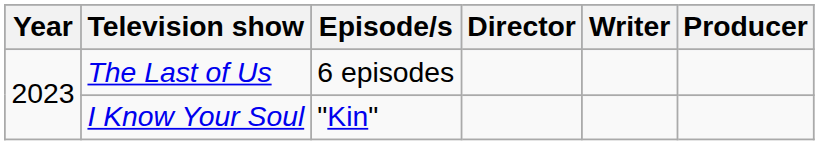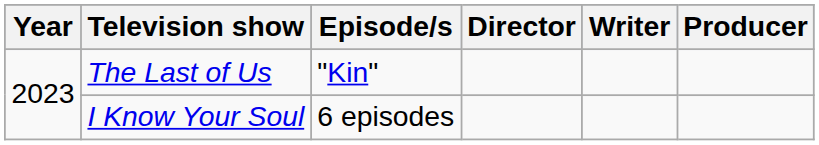The Last of Us | Episode/s: 6 episodes -> "Kin"
I Know Your Soul | Episode/s: "Kin" -> 6 episodes
